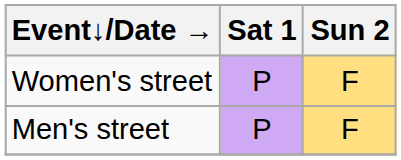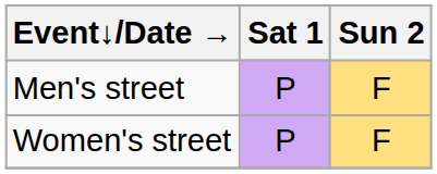rows swapped: Men's street <-> Women's street
